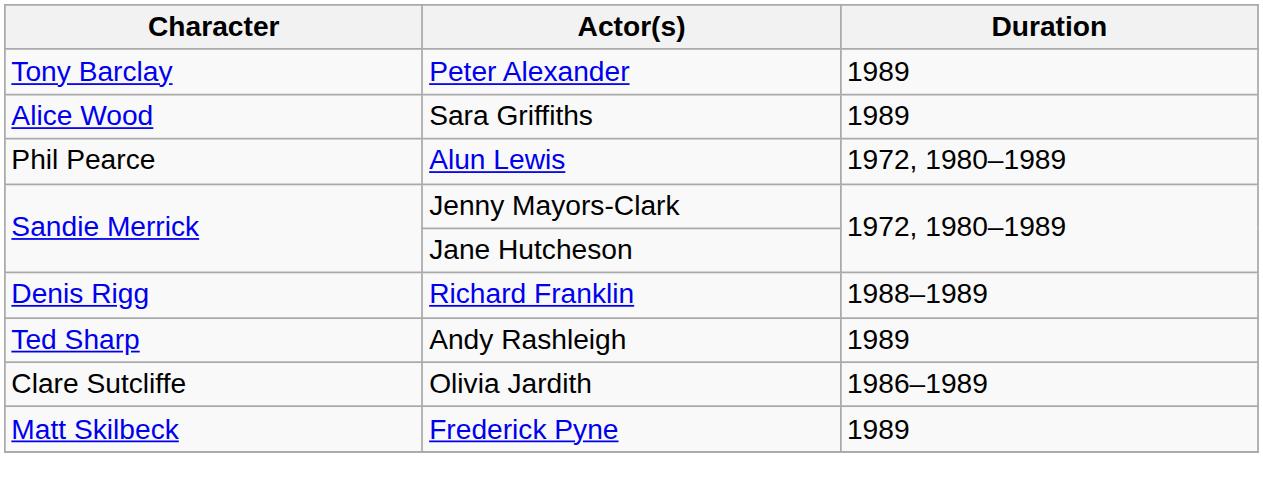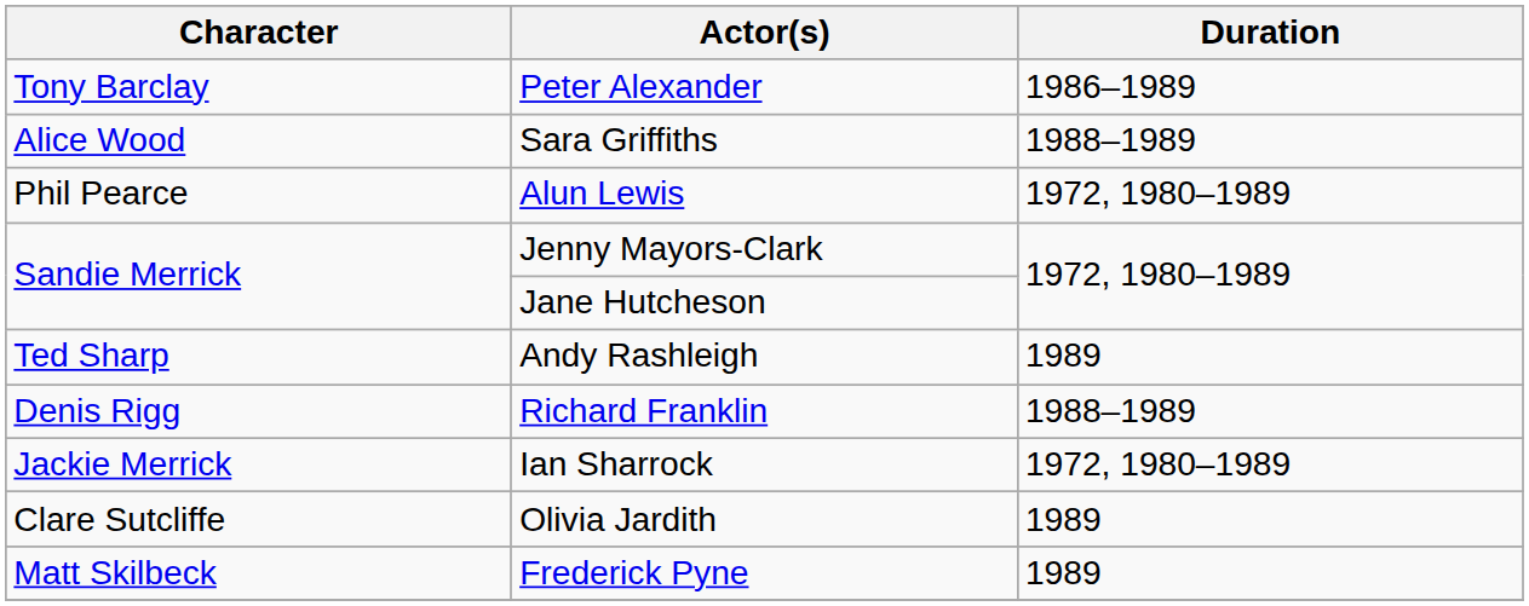Peter Alexander | Duration: 1989 -> 1986–1989
Sara Griffiths | Duration: 1989 -> 1988–1989
rows swapped: Richard Franklin <-> Andy Rashleigh
+ row: Jackie Merrick | Ian Sharrock | 1972, 1980–1989
Olivia Jardith | Duration: 1986–1989 -> 1989
